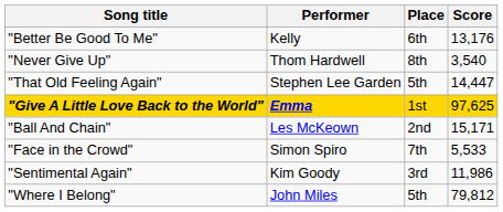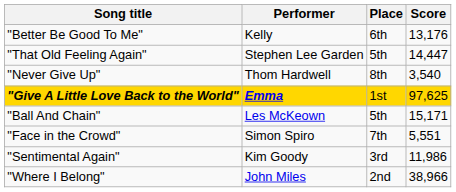rows swapped: "That Old Feeling Again" <-> "Never Give Up"
"Ball And Chain" | Place: 2nd -> 5th
"Face in the Crowd" | Score: 5,533 -> 5,551
"Where I Belong" | Place: 5th -> 2nd
"Where I Belong" | Score: 79,812 -> 38,966
